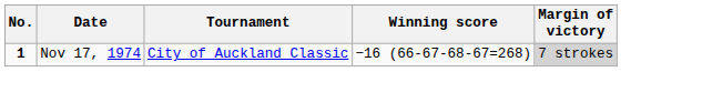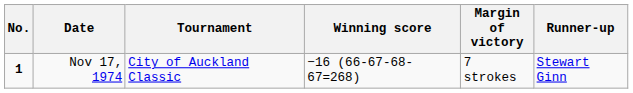+ column: Runner-up | Stewart Ginn
Nov 17, 1974 | Margin of victory: lightgrey background -> no background
